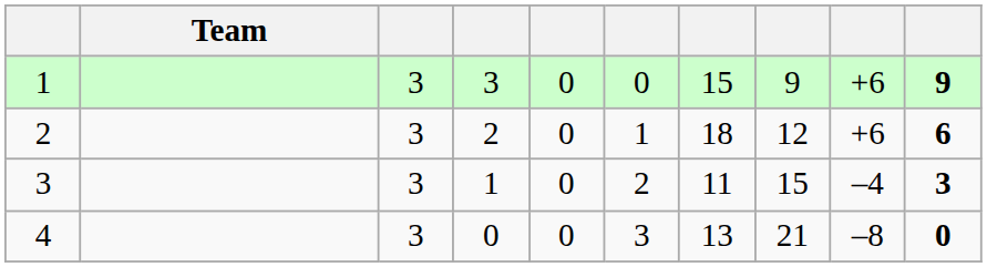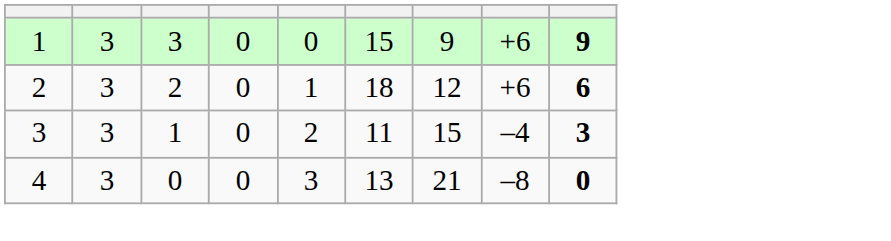- column: Team
